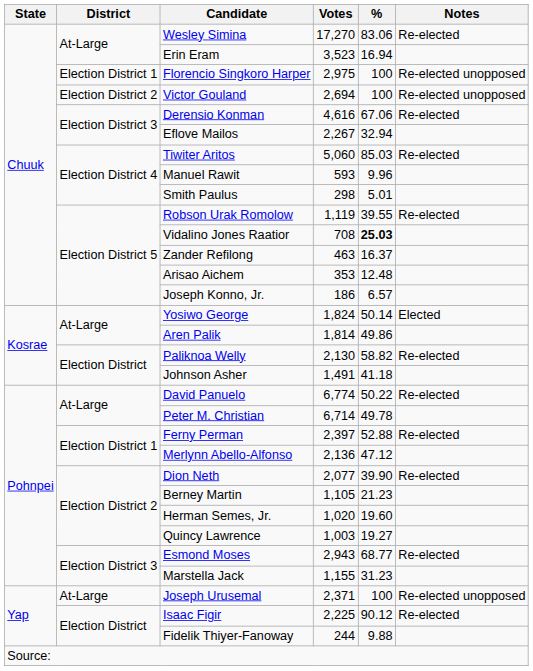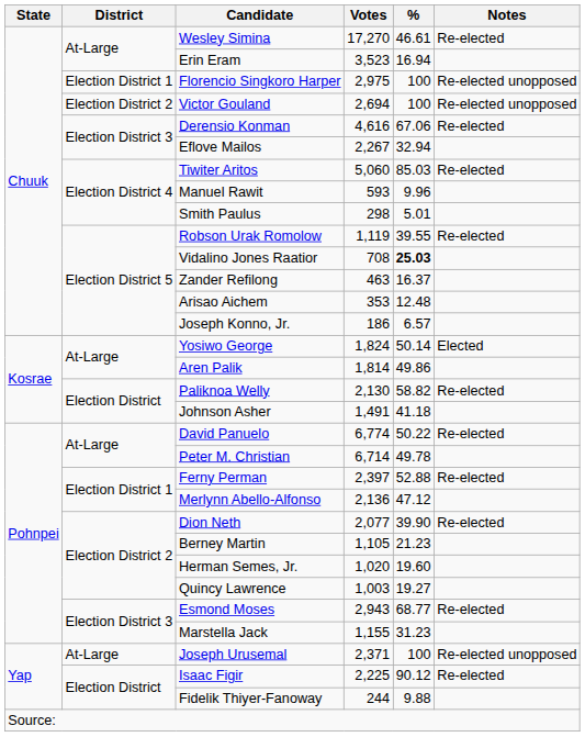Wesley Simina | %: 83.06 -> 46.61
